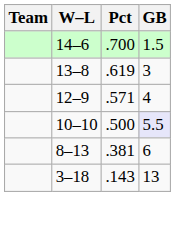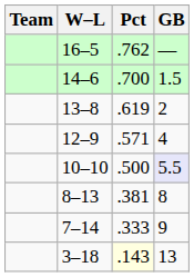+ row: 16–5 | .762 | —
13–8 | GB: 3 -> 2
8–13 | GB: 6 -> 8
+ row: 7–14 | .333 | 9
3–18 | Pct: no background -> lightyellow background
